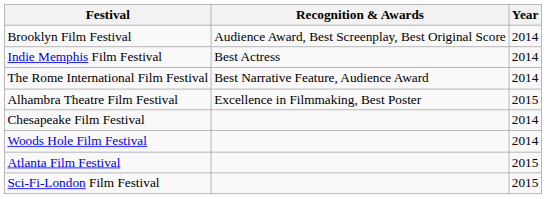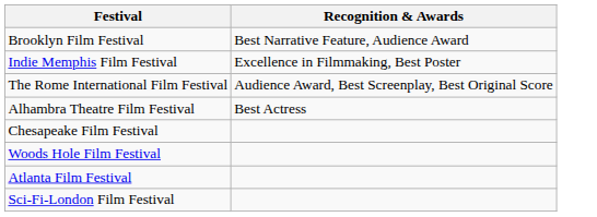- column: Year | 2014 | 2014 | 2014 | 2015 | 2014 | 2014 | 2015 | 2015
Brooklyn Film Festival | Recognition & Awards: Audience Award, Best Screenplay, Best Original Score -> Best Narrative Feature, Audience Award
Indie Memphis Film Festival | Recognition & Awards: Best Actress -> Excellence in Filmmaking, Best Poster
The Rome International Film Festival | Recognition & Awards: Best Narrative Feature, Audience Award -> Audience Award, Best Screenplay, Best Original Score
Alhambra Theatre Film Festival | Recognition & Awards: Excellence in Filmmaking, Best Poster -> Best Actress
